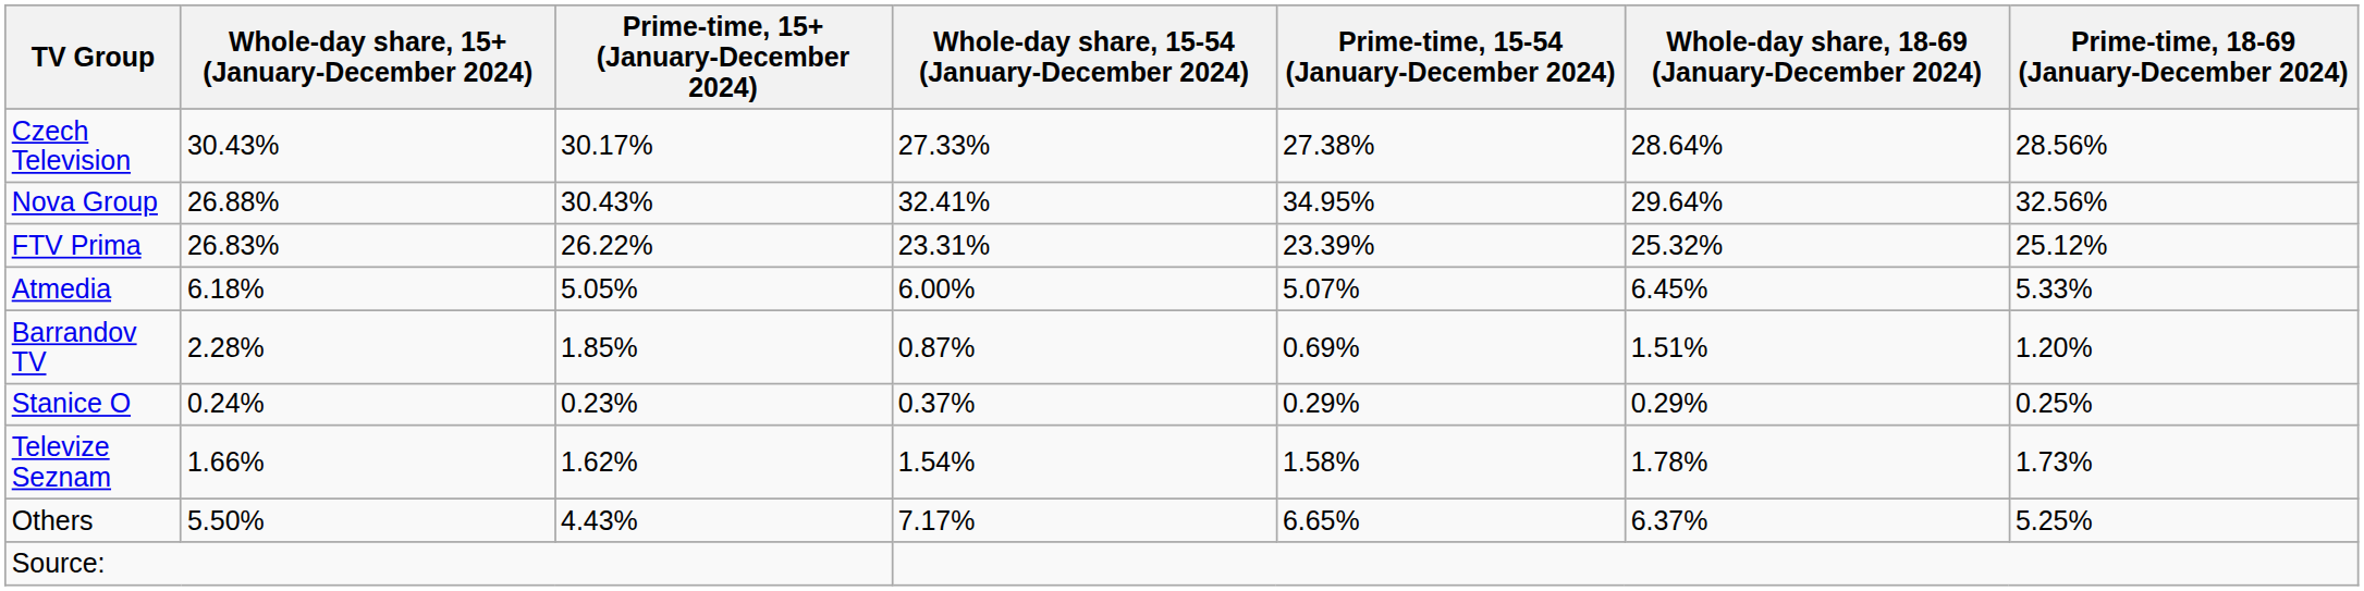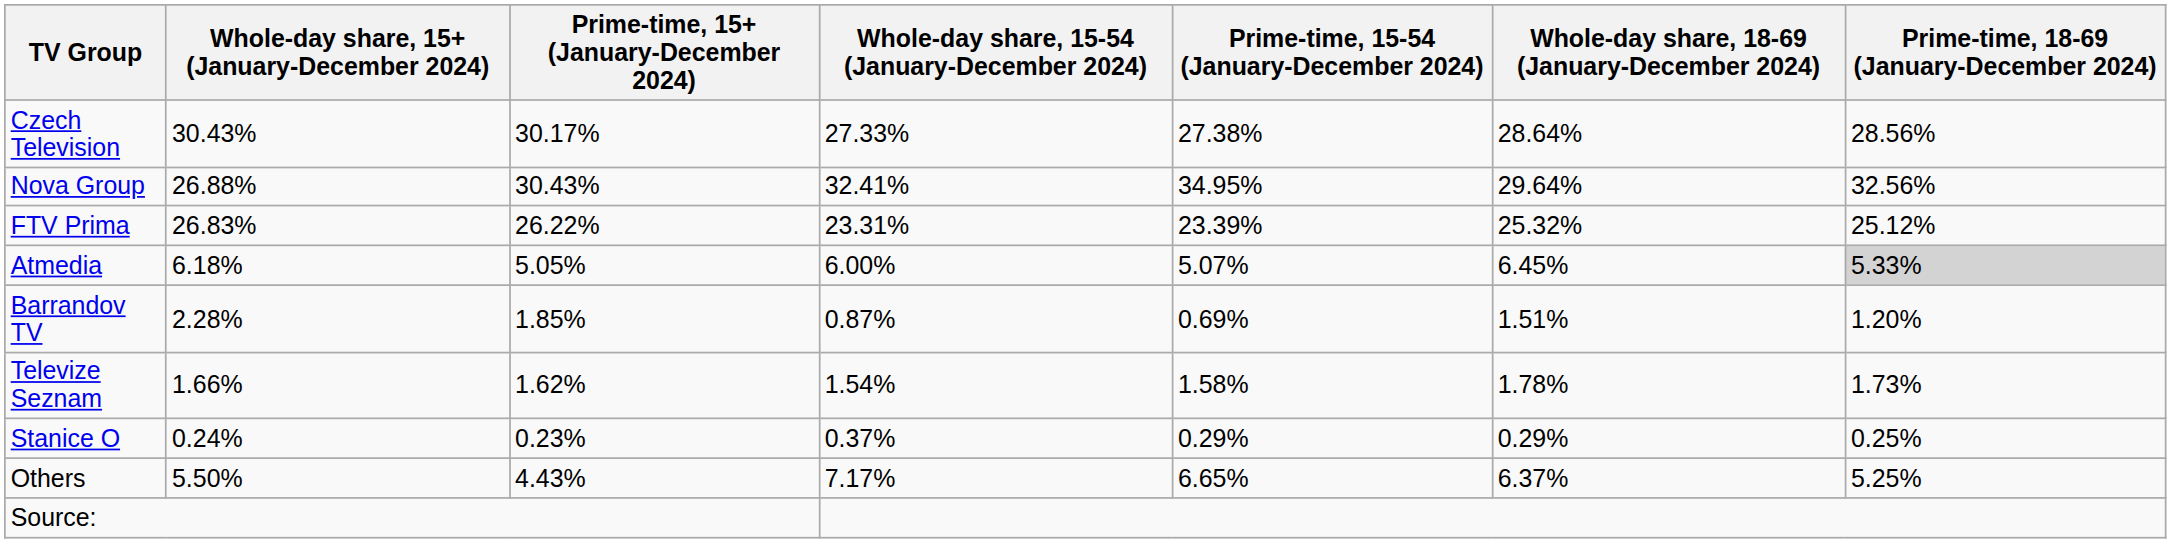Atmedia | Prime-time, 18-69 (January-December 2024): no background -> lightgrey background
rows swapped: Televize Seznam <-> Stanice O
